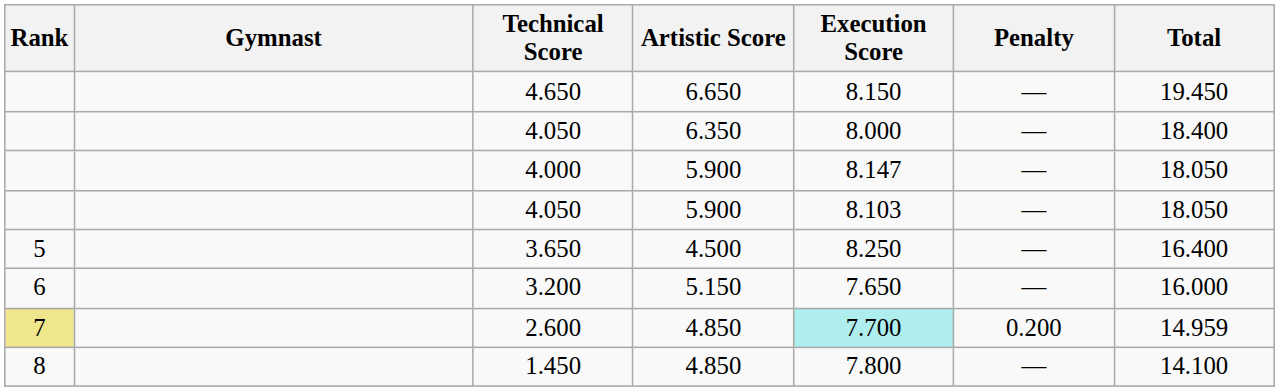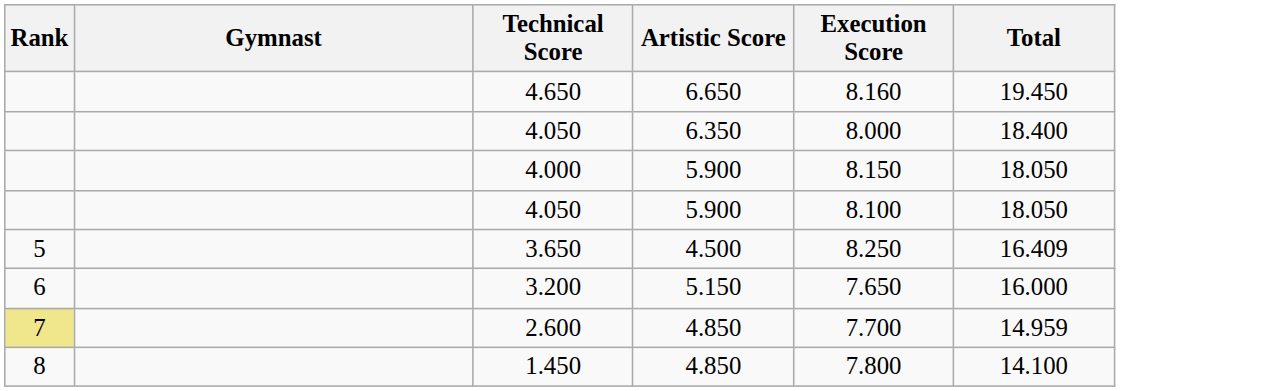- column: Penalty | — | — | — | — | — | — | 0.200 | —
4.650 | Execution Score: 8.150 -> 8.160
4.000 | Execution Score: 8.147 -> 8.150
4.050 / 5.900 | Execution Score: 8.103 -> 8.100
3.650 | Total: 16.400 -> 16.409
2.600 | Execution Score: paleturquoise background -> no background
